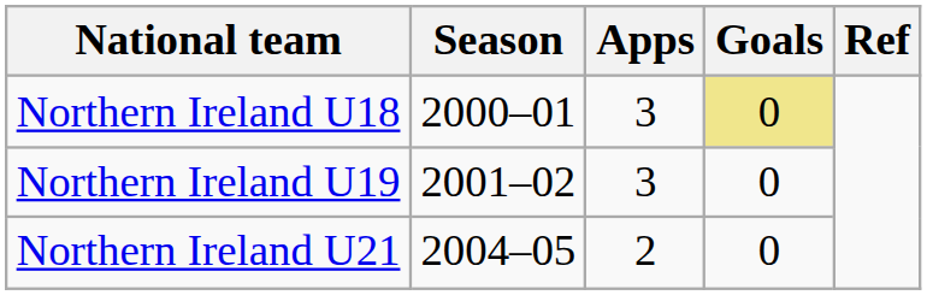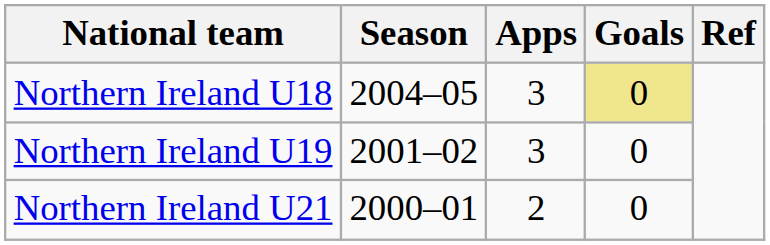Northern Ireland U18 | Season: 2000–01 -> 2004–05
Northern Ireland U21 | Season: 2004–05 -> 2000–01
